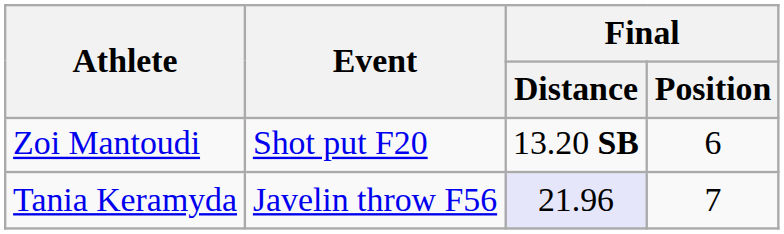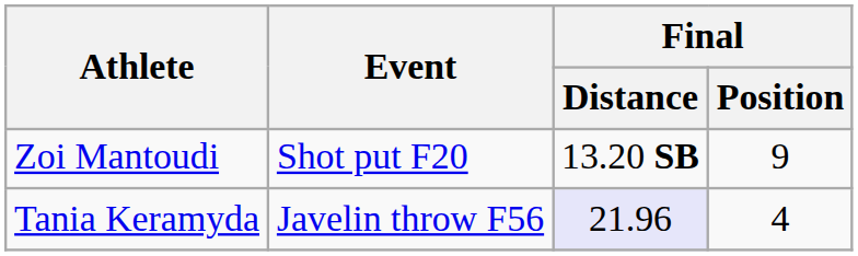Zoi Mantoudi | Final / Position: 6 -> 9
Tania Keramyda | Final / Position: 7 -> 4
